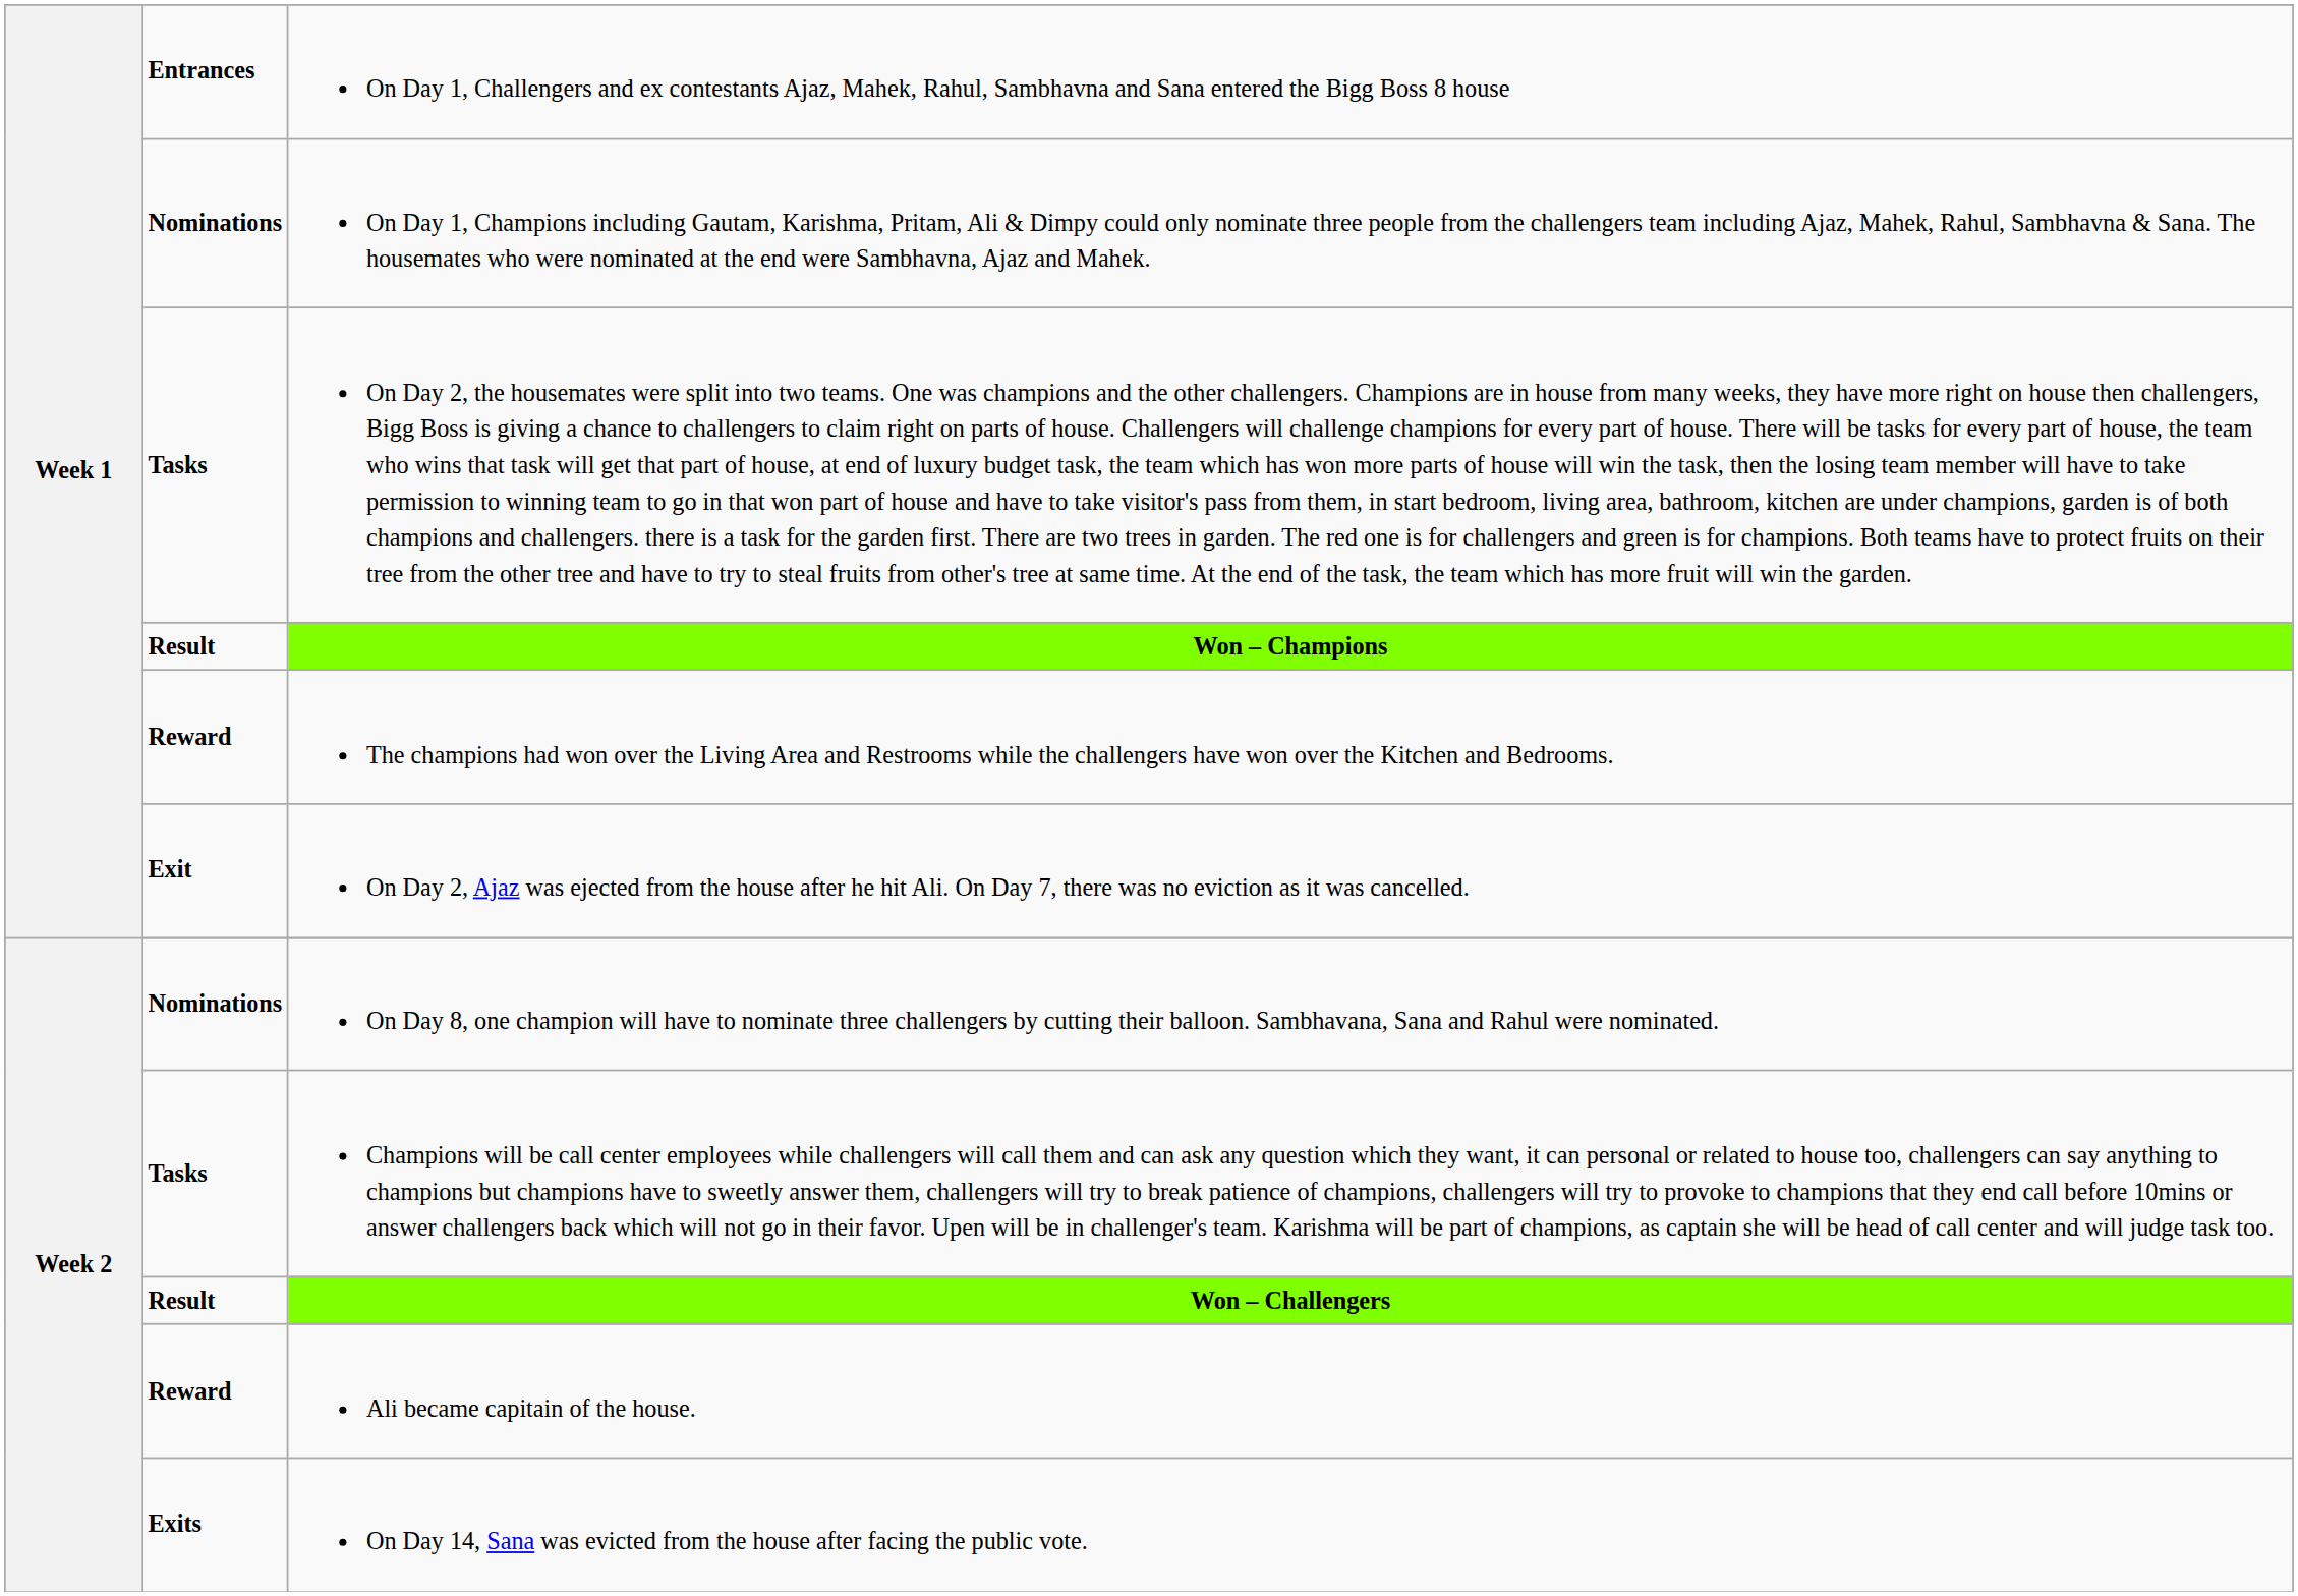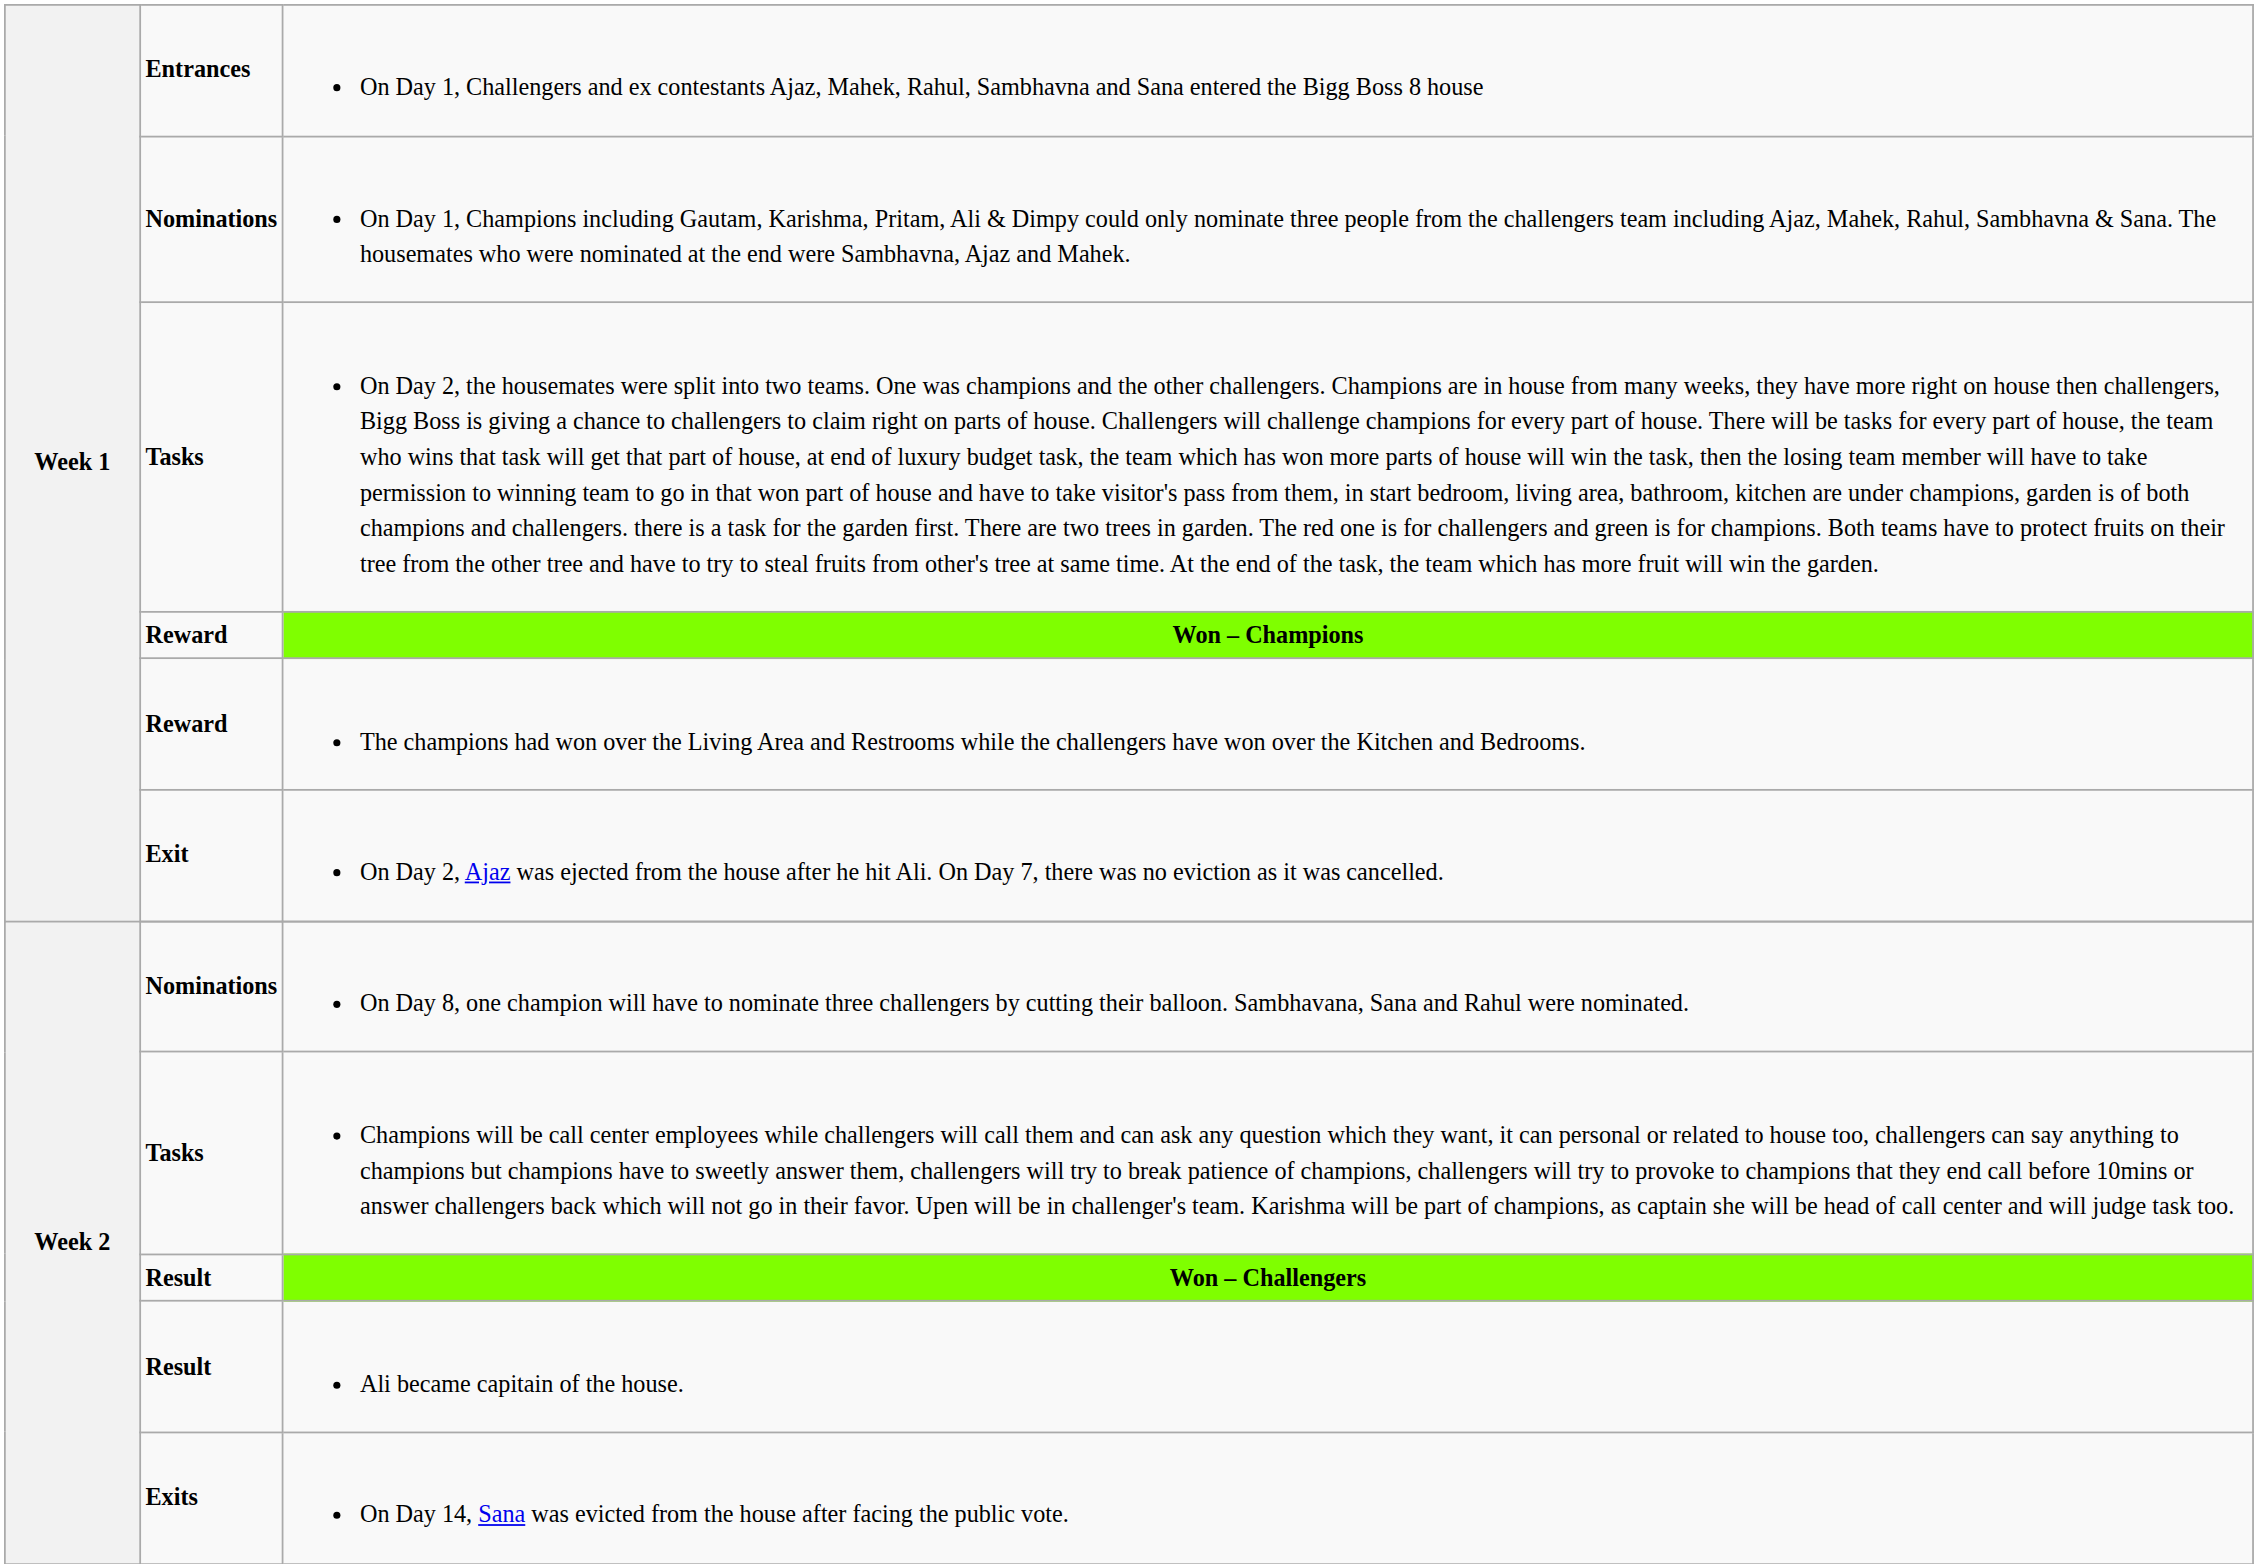Won – Champions | column 2: Result -> Reward
Ali became capitain of the house. | column 2: Reward -> Result
